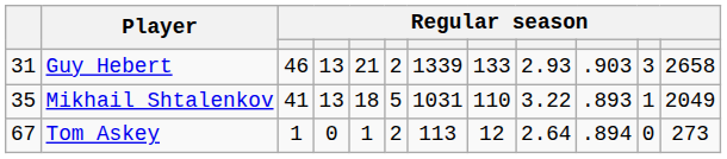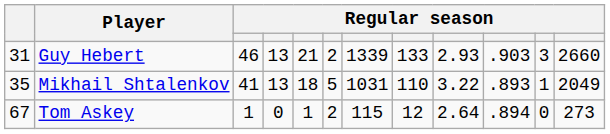Guy Hebert | column 12: 2658 -> 2660
Tom Askey | column 7: 113 -> 115
